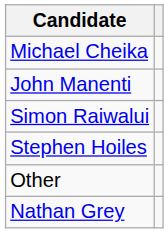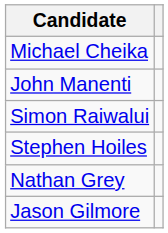- row: Other
+ row: Jason Gilmore
